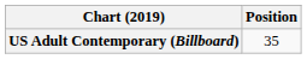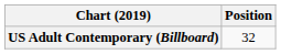US Adult Contemporary (Billboard) | Position: 35 -> 32
